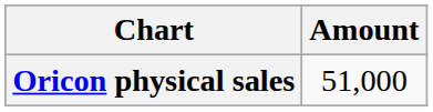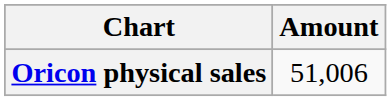Oricon physical sales | Amount: 51,000 -> 51,006
